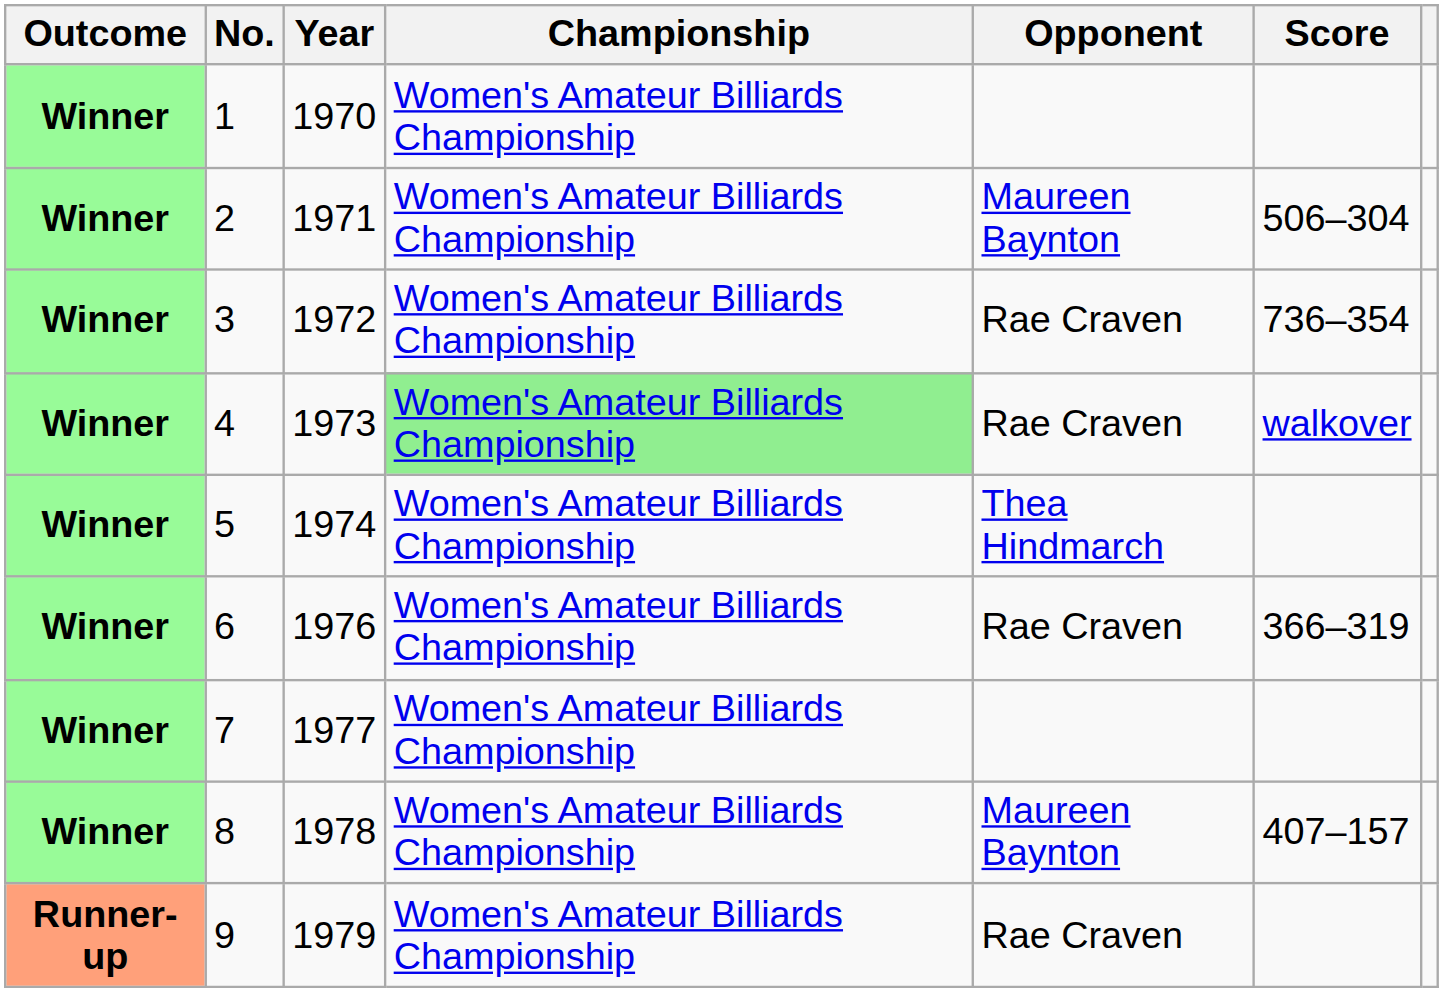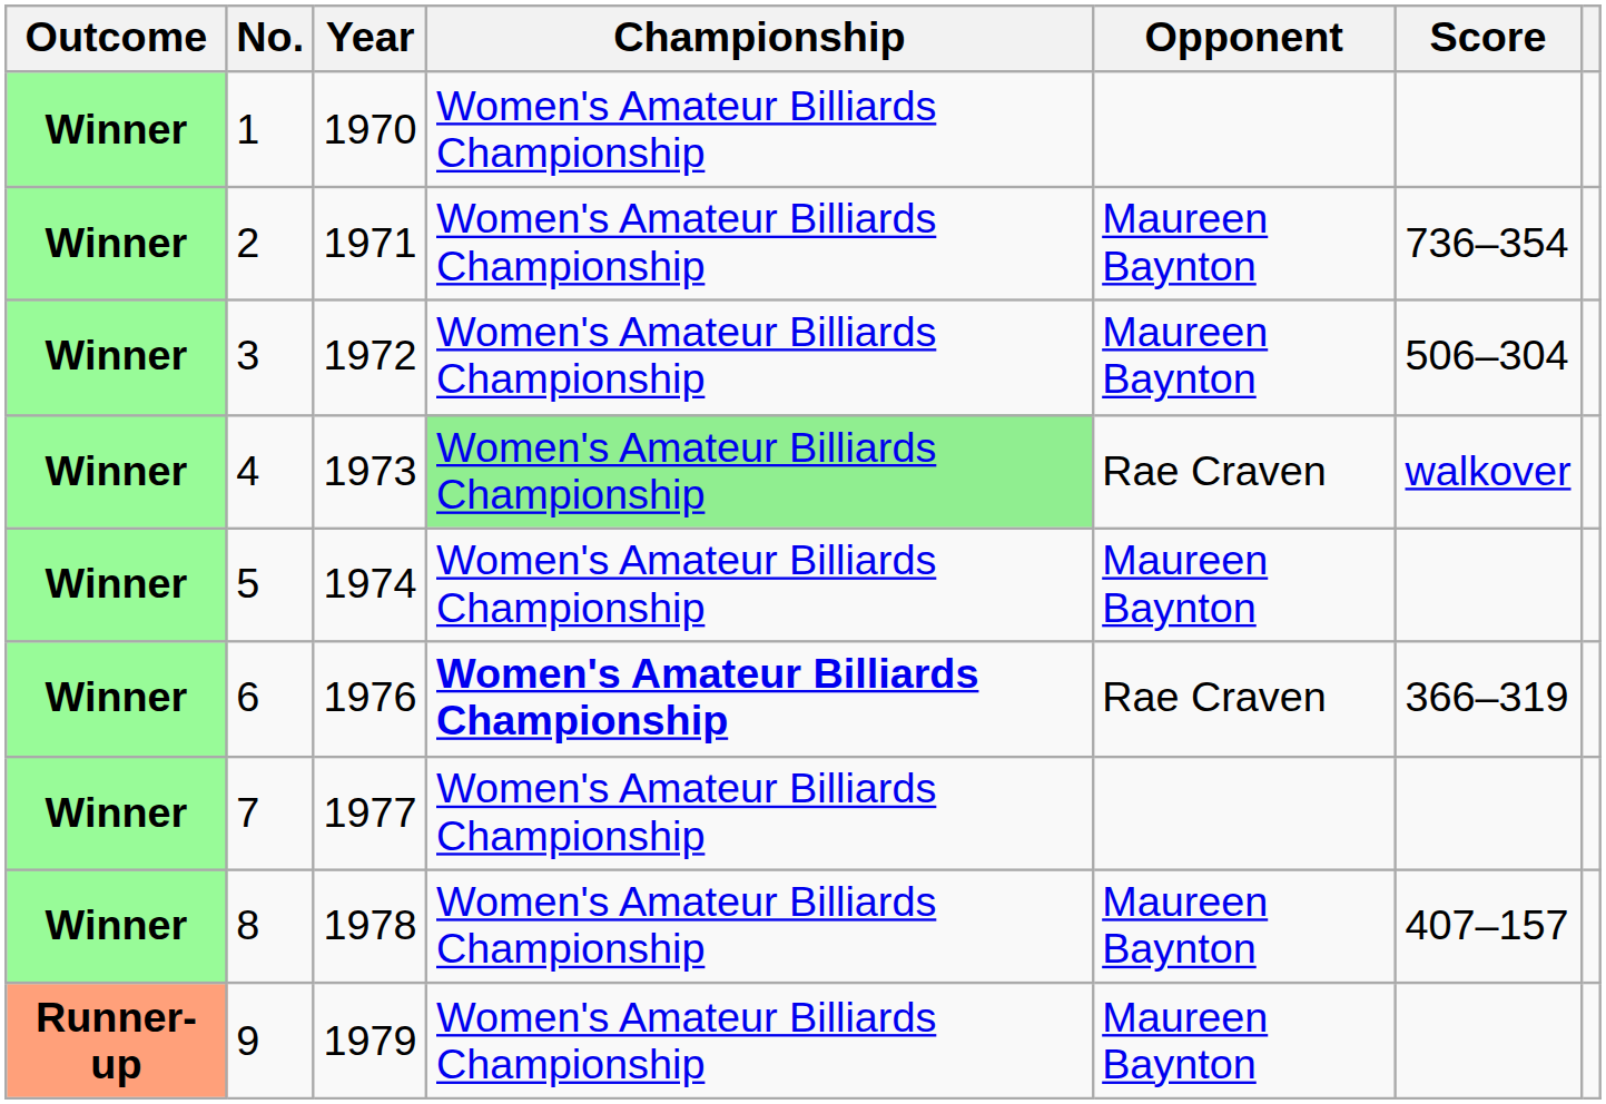2 | Score: 506–304 -> 736–354
3 | Opponent: Rae Craven -> Maureen Baynton
3 | Score: 736–354 -> 506–304
5 | Opponent: Thea Hindmarch -> Maureen Baynton
6 | Championship: normal -> bold
9 | Opponent: Rae Craven -> Maureen Baynton
